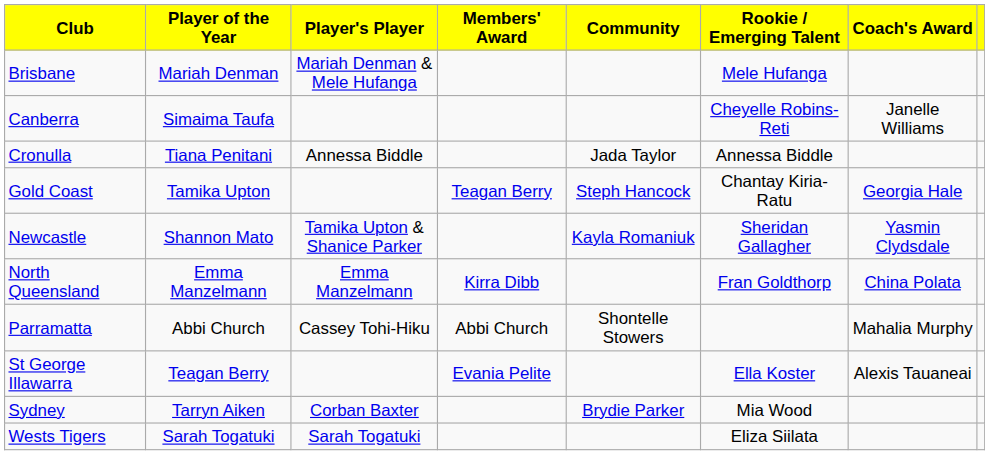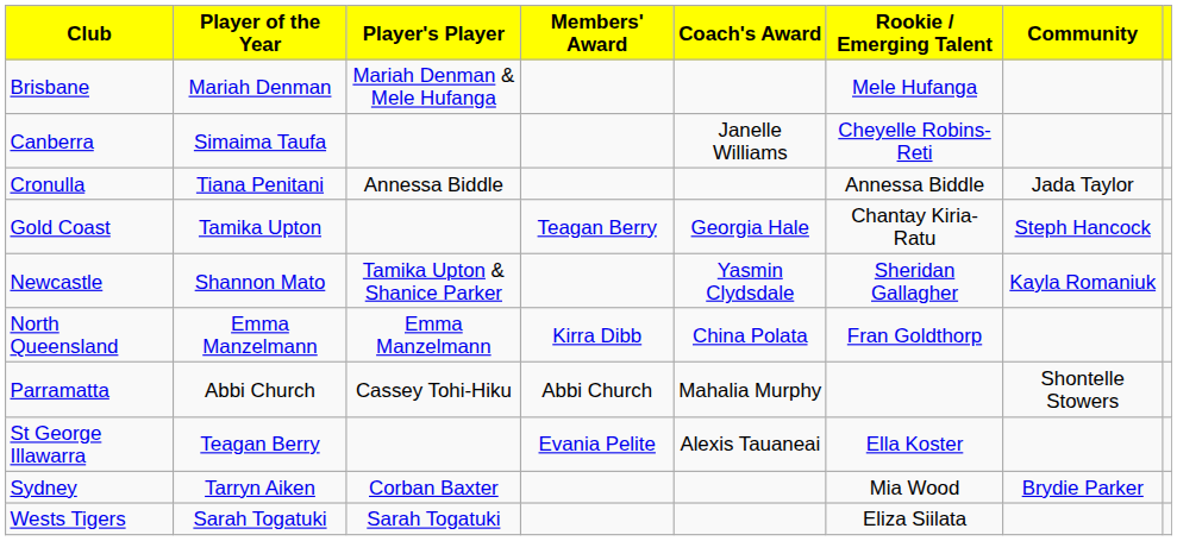columns swapped: Coach's Award <-> Community
